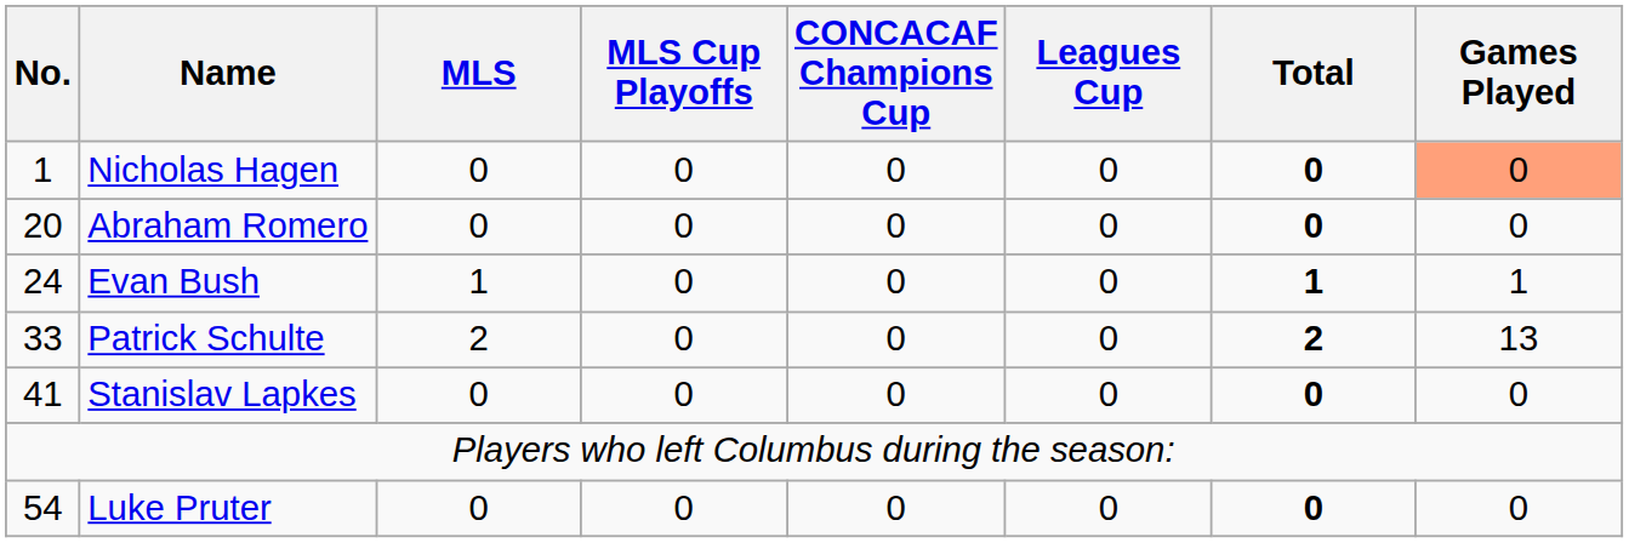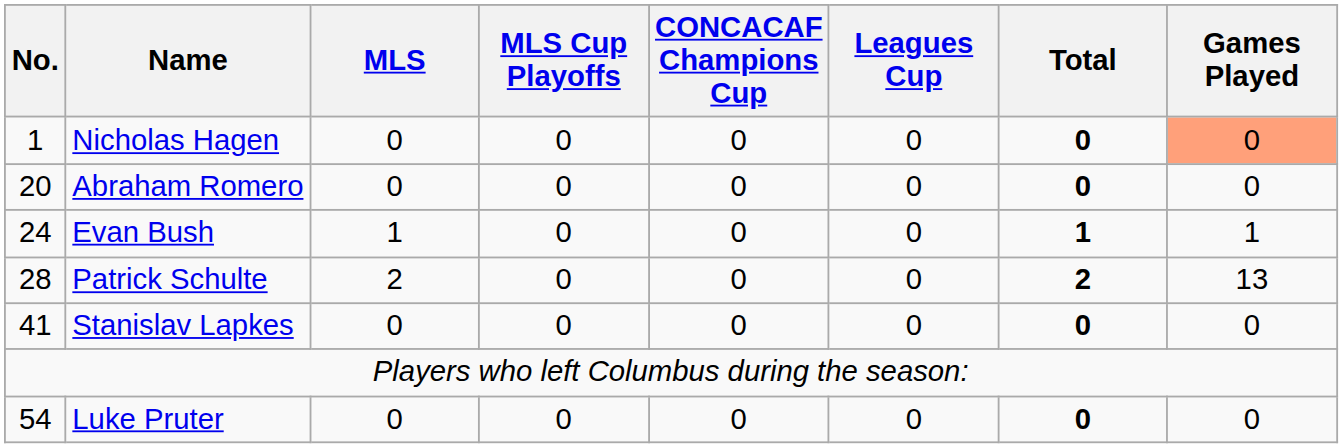Patrick Schulte | No.: 33 -> 28
